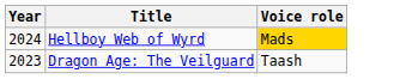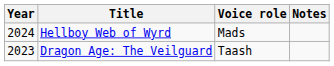+ column: Notes
Hellboy Web of Wyrd | Voice role: gold background -> no background
